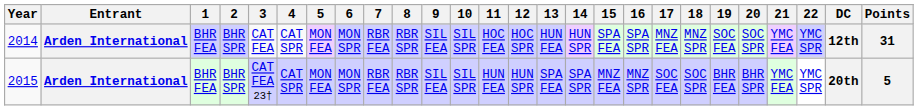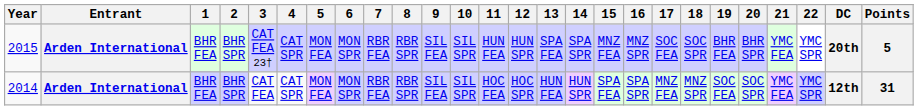rows swapped: 2014 <-> 2015
